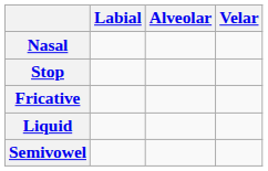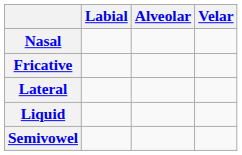- row: Stop
+ row: Lateral
